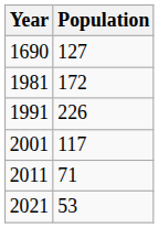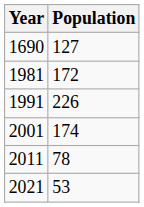2001 | Population: 117 -> 174
2011 | Population: 71 -> 78
